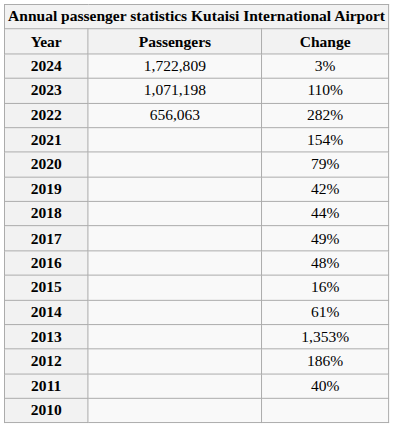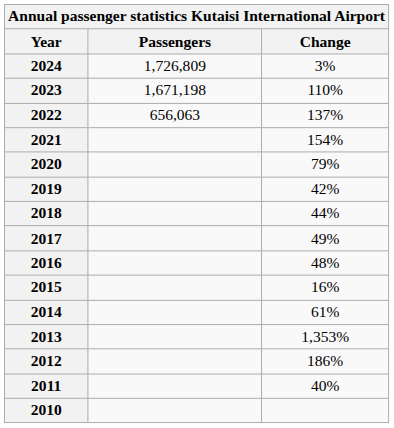2024 | Passengers: 1,722,809 -> 1,726,809
2023 | Passengers: 1,071,198 -> 1,671,198
2022 | Change: 282% -> 137%
